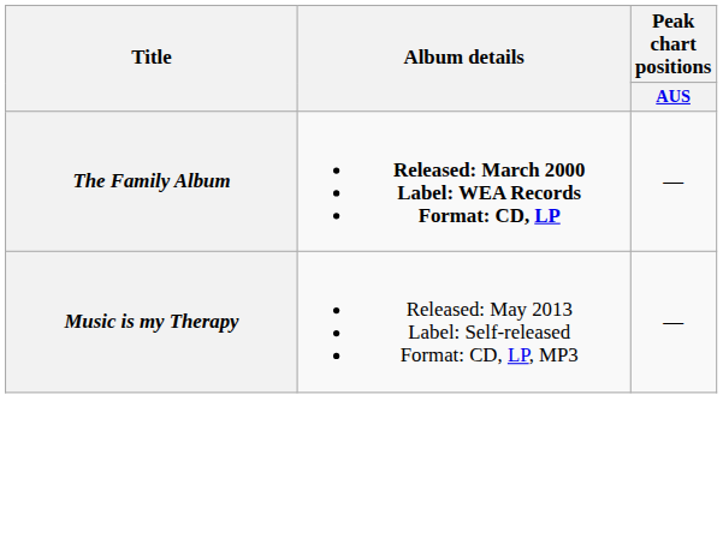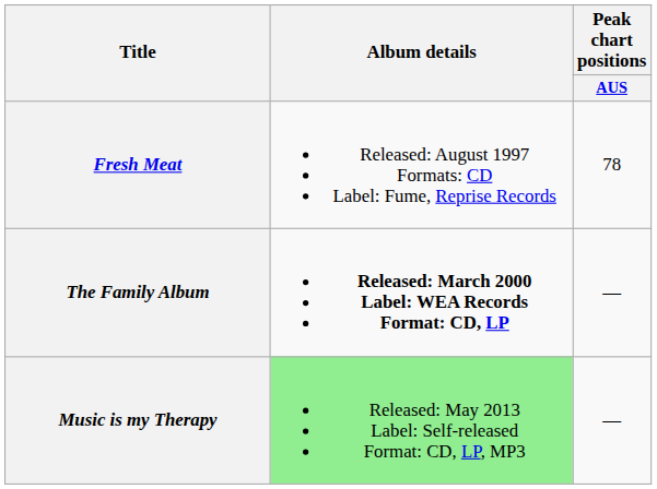+ row: Fresh Meat | Released: August 1997 Formats: CD Label: Fume, Reprise Records | 78
Music is my Therapy | Album details: no background -> lightgreen background
